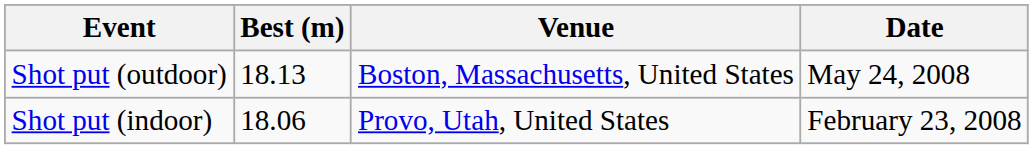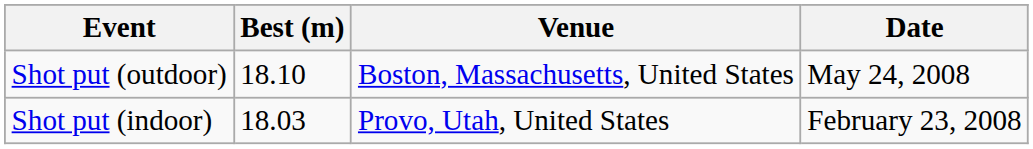Shot put (outdoor) | Best (m): 18.13 -> 18.10
Shot put (indoor) | Best (m): 18.06 -> 18.03
